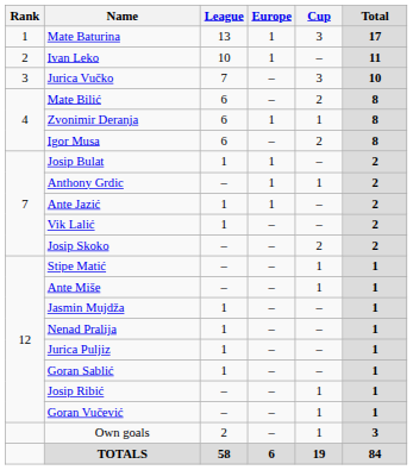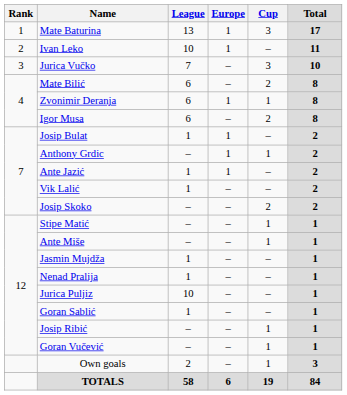Jurica Puljiz | League: 1 -> 10
